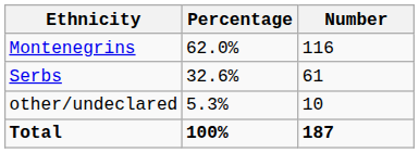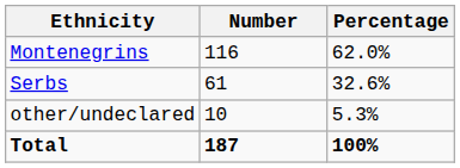columns swapped: Number <-> Percentage
